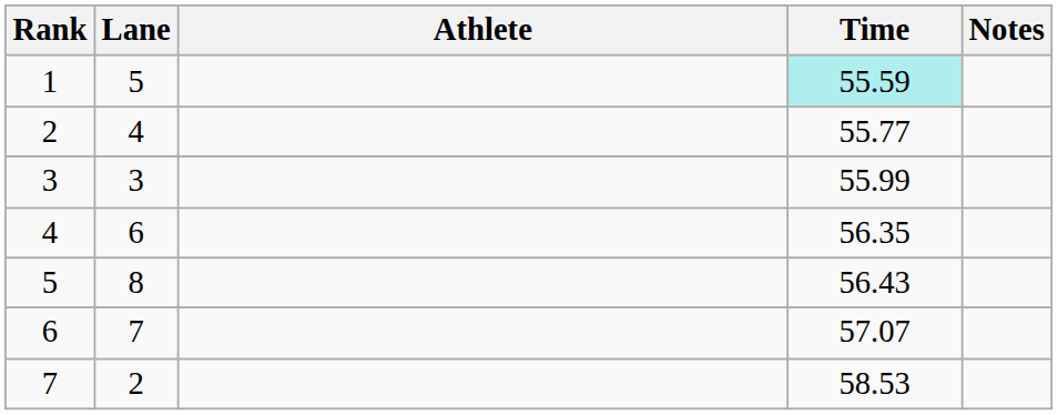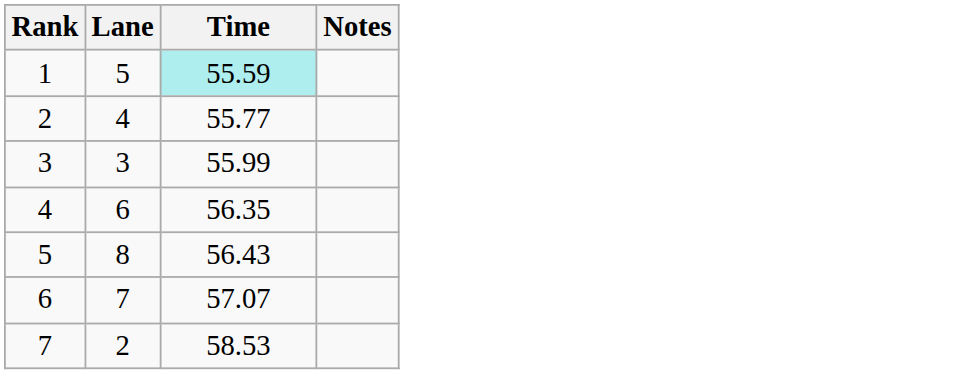- column: Athlete
